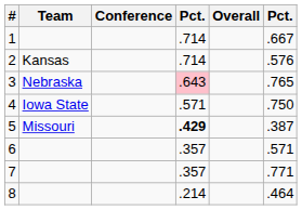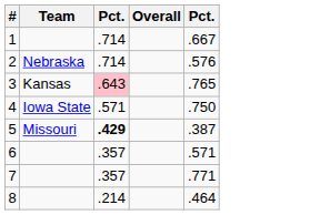- column: Conference
2 | Team: Kansas -> Nebraska
3 | Team: Nebraska -> Kansas
